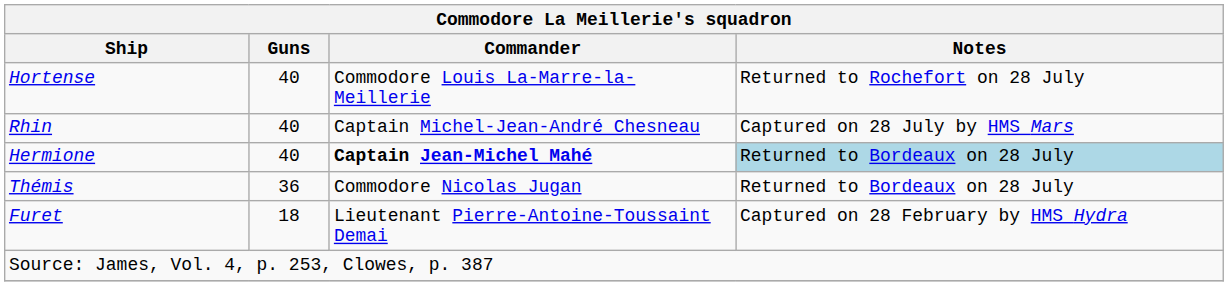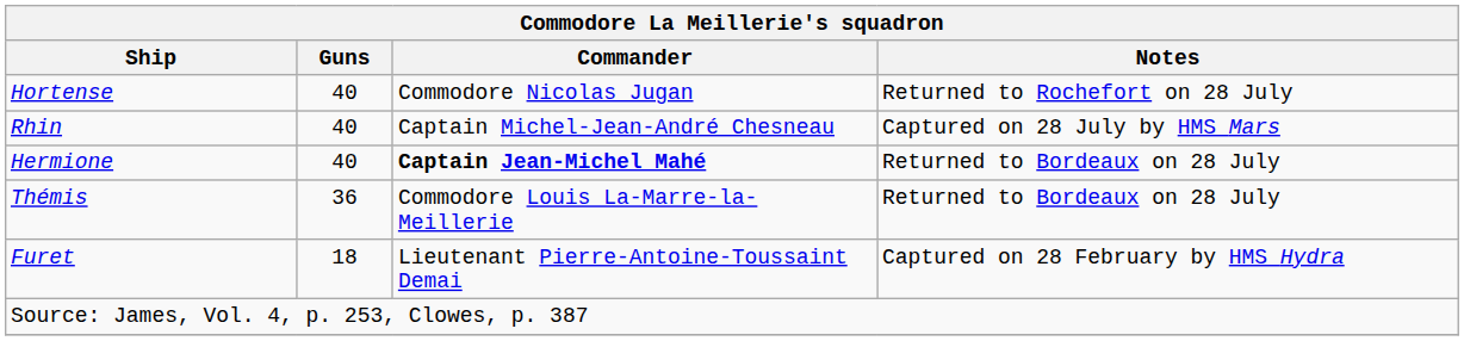Hortense | Commander: Commodore Louis La-Marre-la-Meillerie -> Commodore Nicolas Jugan
Hermione | Notes: lightblue background -> no background
Thémis | Commander: Commodore Nicolas Jugan -> Commodore Louis La-Marre-la-Meillerie
